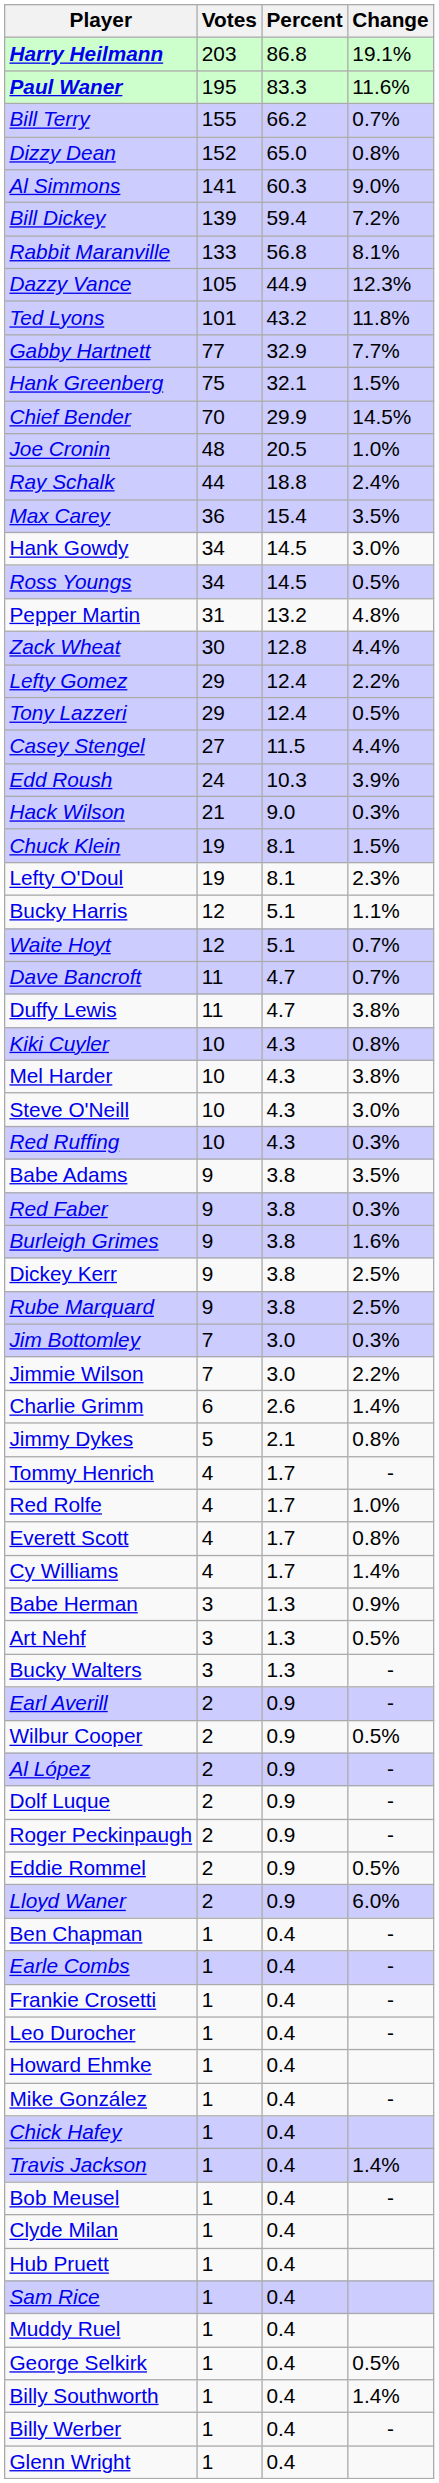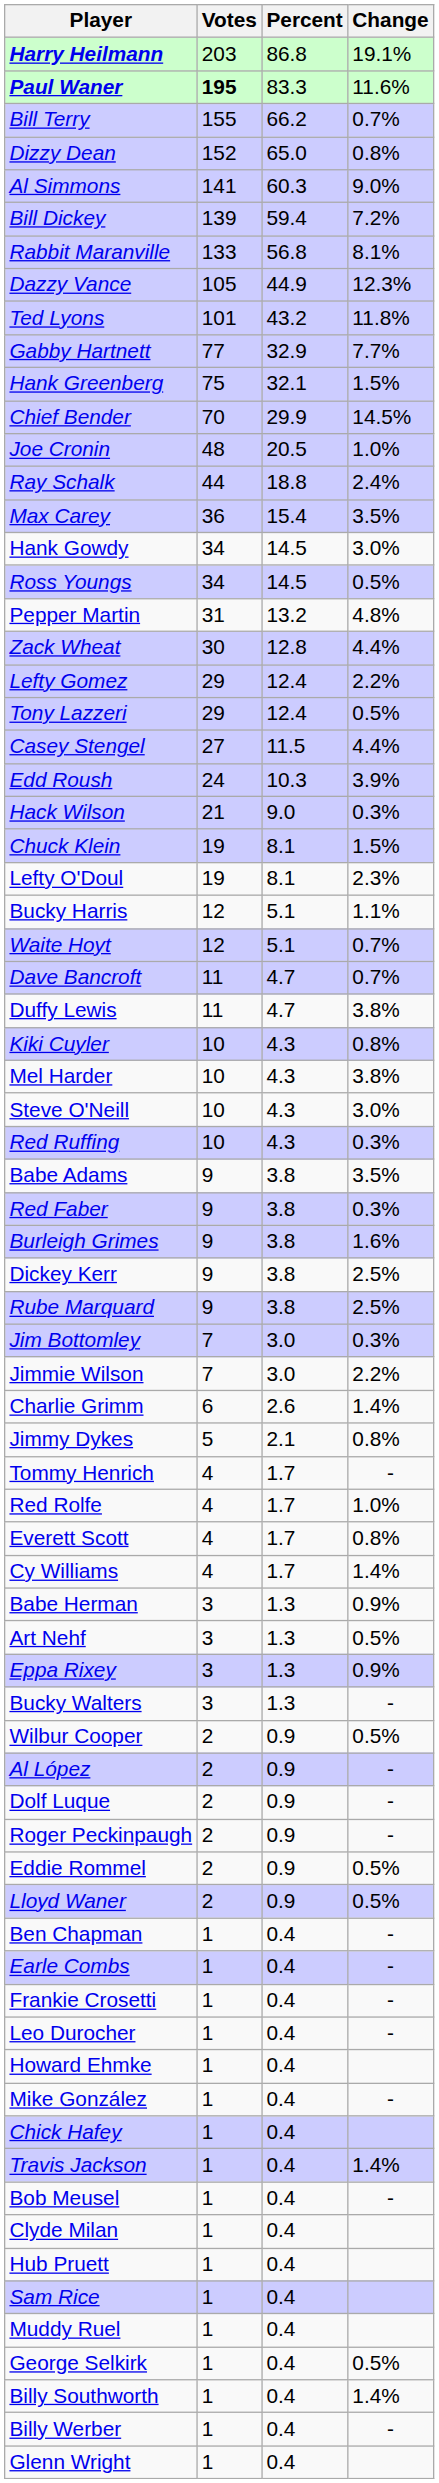Paul Waner | Votes: normal -> bold
+ row: Eppa Rixey | 3 | 1.3 | 0.9%
- row: Earl Averill | 2 | 0.9 | -
Lloyd Waner | Change: 6.0% -> 0.5%
